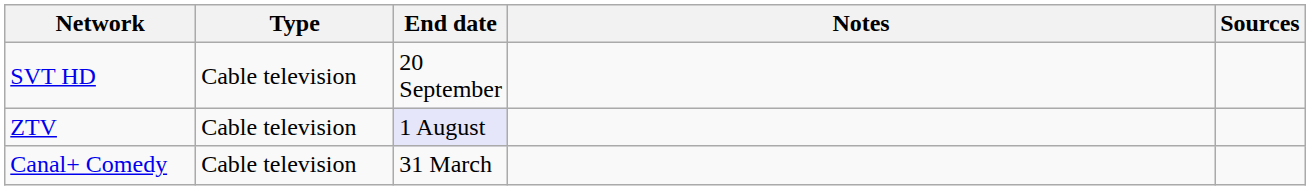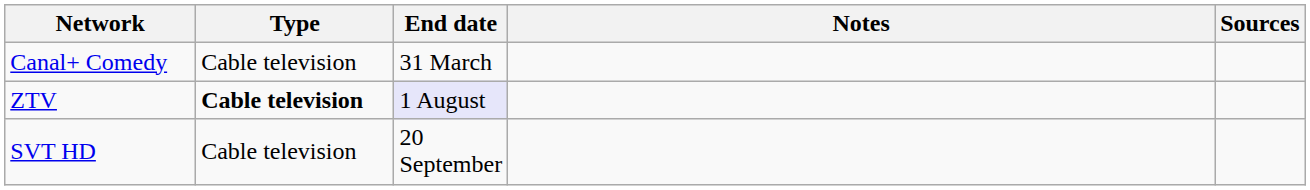rows swapped: Canal+ Comedy <-> SVT HD
ZTV | Type: normal -> bold
